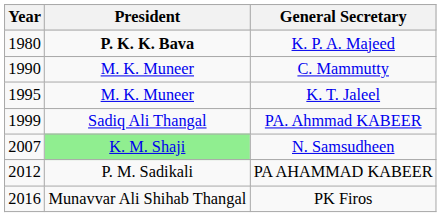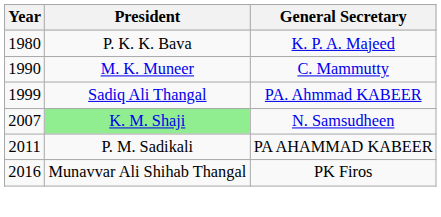K. P. A. Majeed | President: bold -> normal
- row: 1995 | M. K. Muneer | K. T. Jaleel
PA AHAMMAD KABEER | Year: 2012 -> 2011
